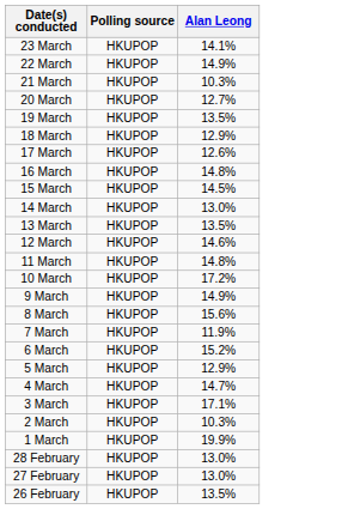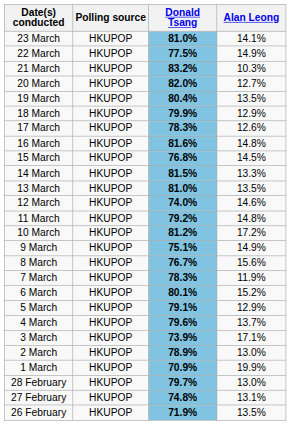+ column: Donald Tsang | 81.0% | 77.5% | 83.2% | 82.0% | 80.4% | 79.9% | 78.3% | 81.6% | 76.8% | 81.5% | 81.0% | 74.0% | 79.2% | 81.2% | 75.1% | 76.7% | 78.3% | 80.1% | 79.1% | 79.6% | 73.9% | 78.9% | 70.9% | 79.7% | 74.8% | 71.9%
14 March | Alan Leong: 13.0% -> 13.3%
4 March | Alan Leong: 14.7% -> 13.7%
2 March | Alan Leong: 10.3% -> 13.0%
27 February | Alan Leong: 13.0% -> 13.1%
